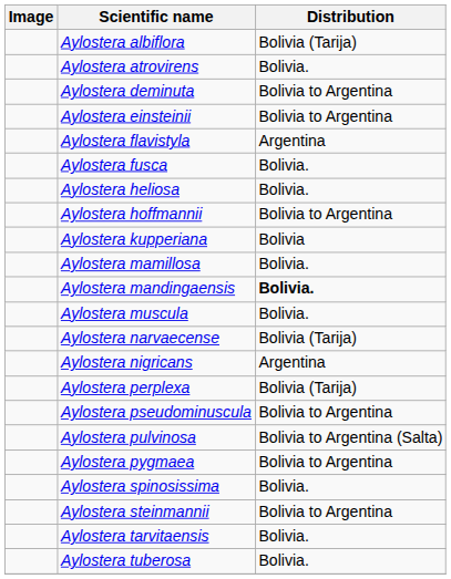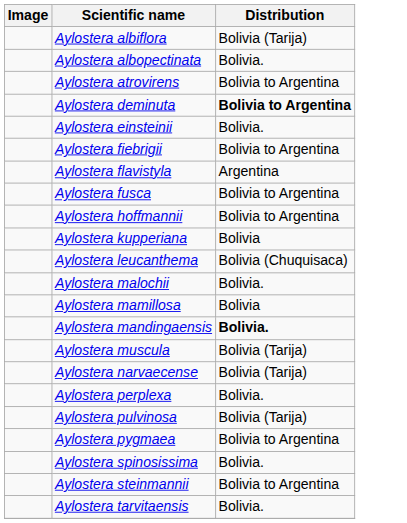+ row: Aylostera albopectinata | Bolivia.
Aylostera atrovirens | Distribution: Bolivia. -> Bolivia to Argentina
Aylostera deminuta | Distribution: normal -> bold
Aylostera einsteinii | Distribution: Bolivia to Argentina -> Bolivia.
+ row: Aylostera fiebrigii | Bolivia to Argentina
Aylostera fusca | Distribution: Bolivia. -> Bolivia to Argentina
- row: Aylostera heliosa | Bolivia.
+ row: Aylostera leucanthema | Bolivia (Chuquisaca)
+ row: Aylostera malochii | Bolivia.
Aylostera mamillosa | Distribution: Bolivia. -> Bolivia
Aylostera muscula | Distribution: Bolivia. -> Bolivia (Tarija)
- row: Aylostera nigricans | Argentina
Aylostera perplexa | Distribution: Bolivia (Tarija) -> Bolivia.
- row: Aylostera pseudominuscula | Bolivia to Argentina
Aylostera pulvinosa | Distribution: Bolivia to Argentina (Salta) -> Bolivia (Tarija)
- row: Aylostera tuberosa | Bolivia.
